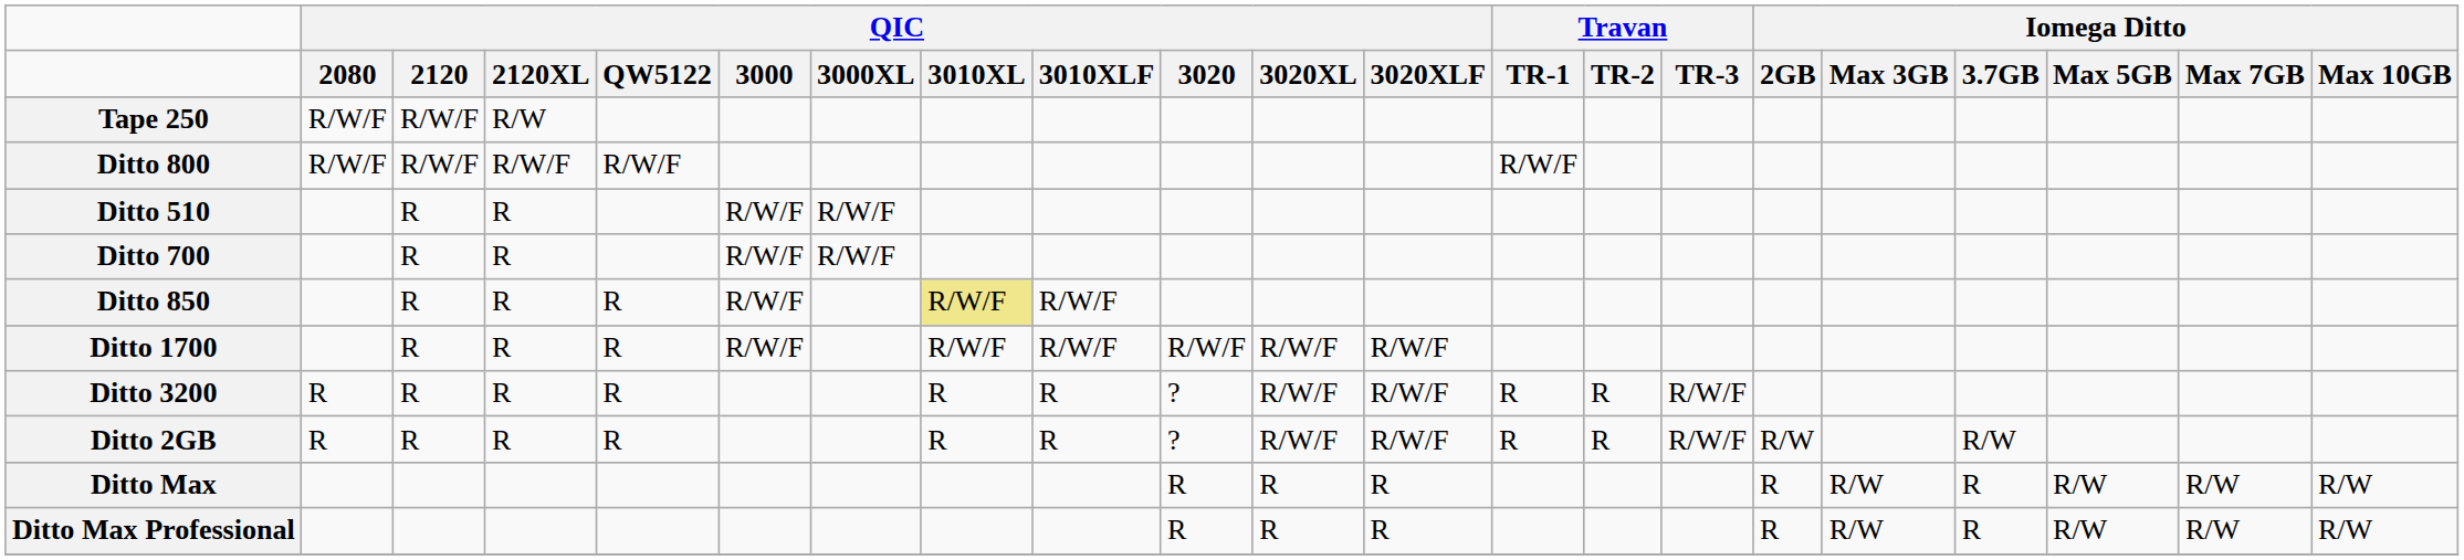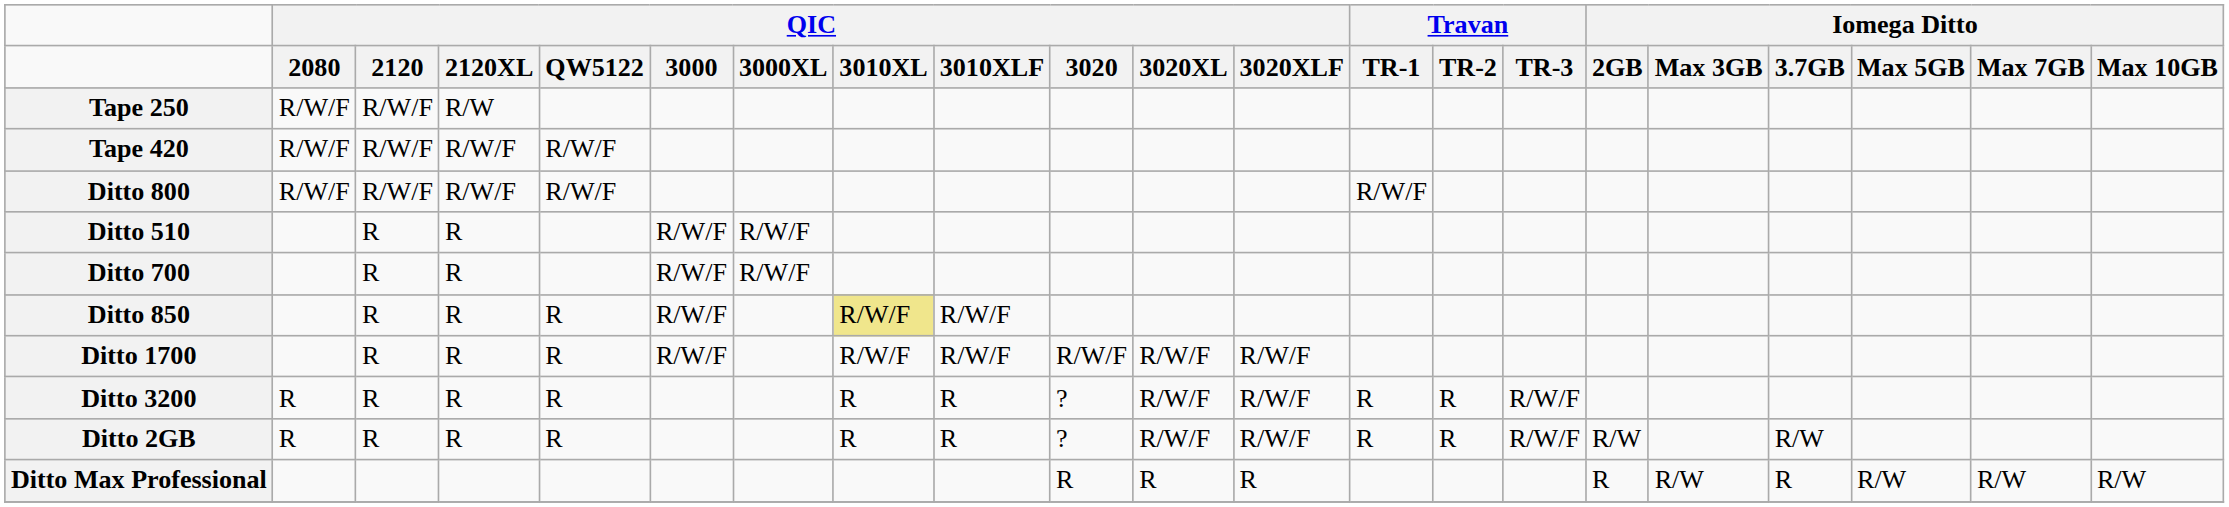+ row: Tape 420 | R/W/F | R/W/F | R/W/F | R/W/F
- row: Ditto Max | R | R | R | R | R/W | R | R/W | R/W | R/W
